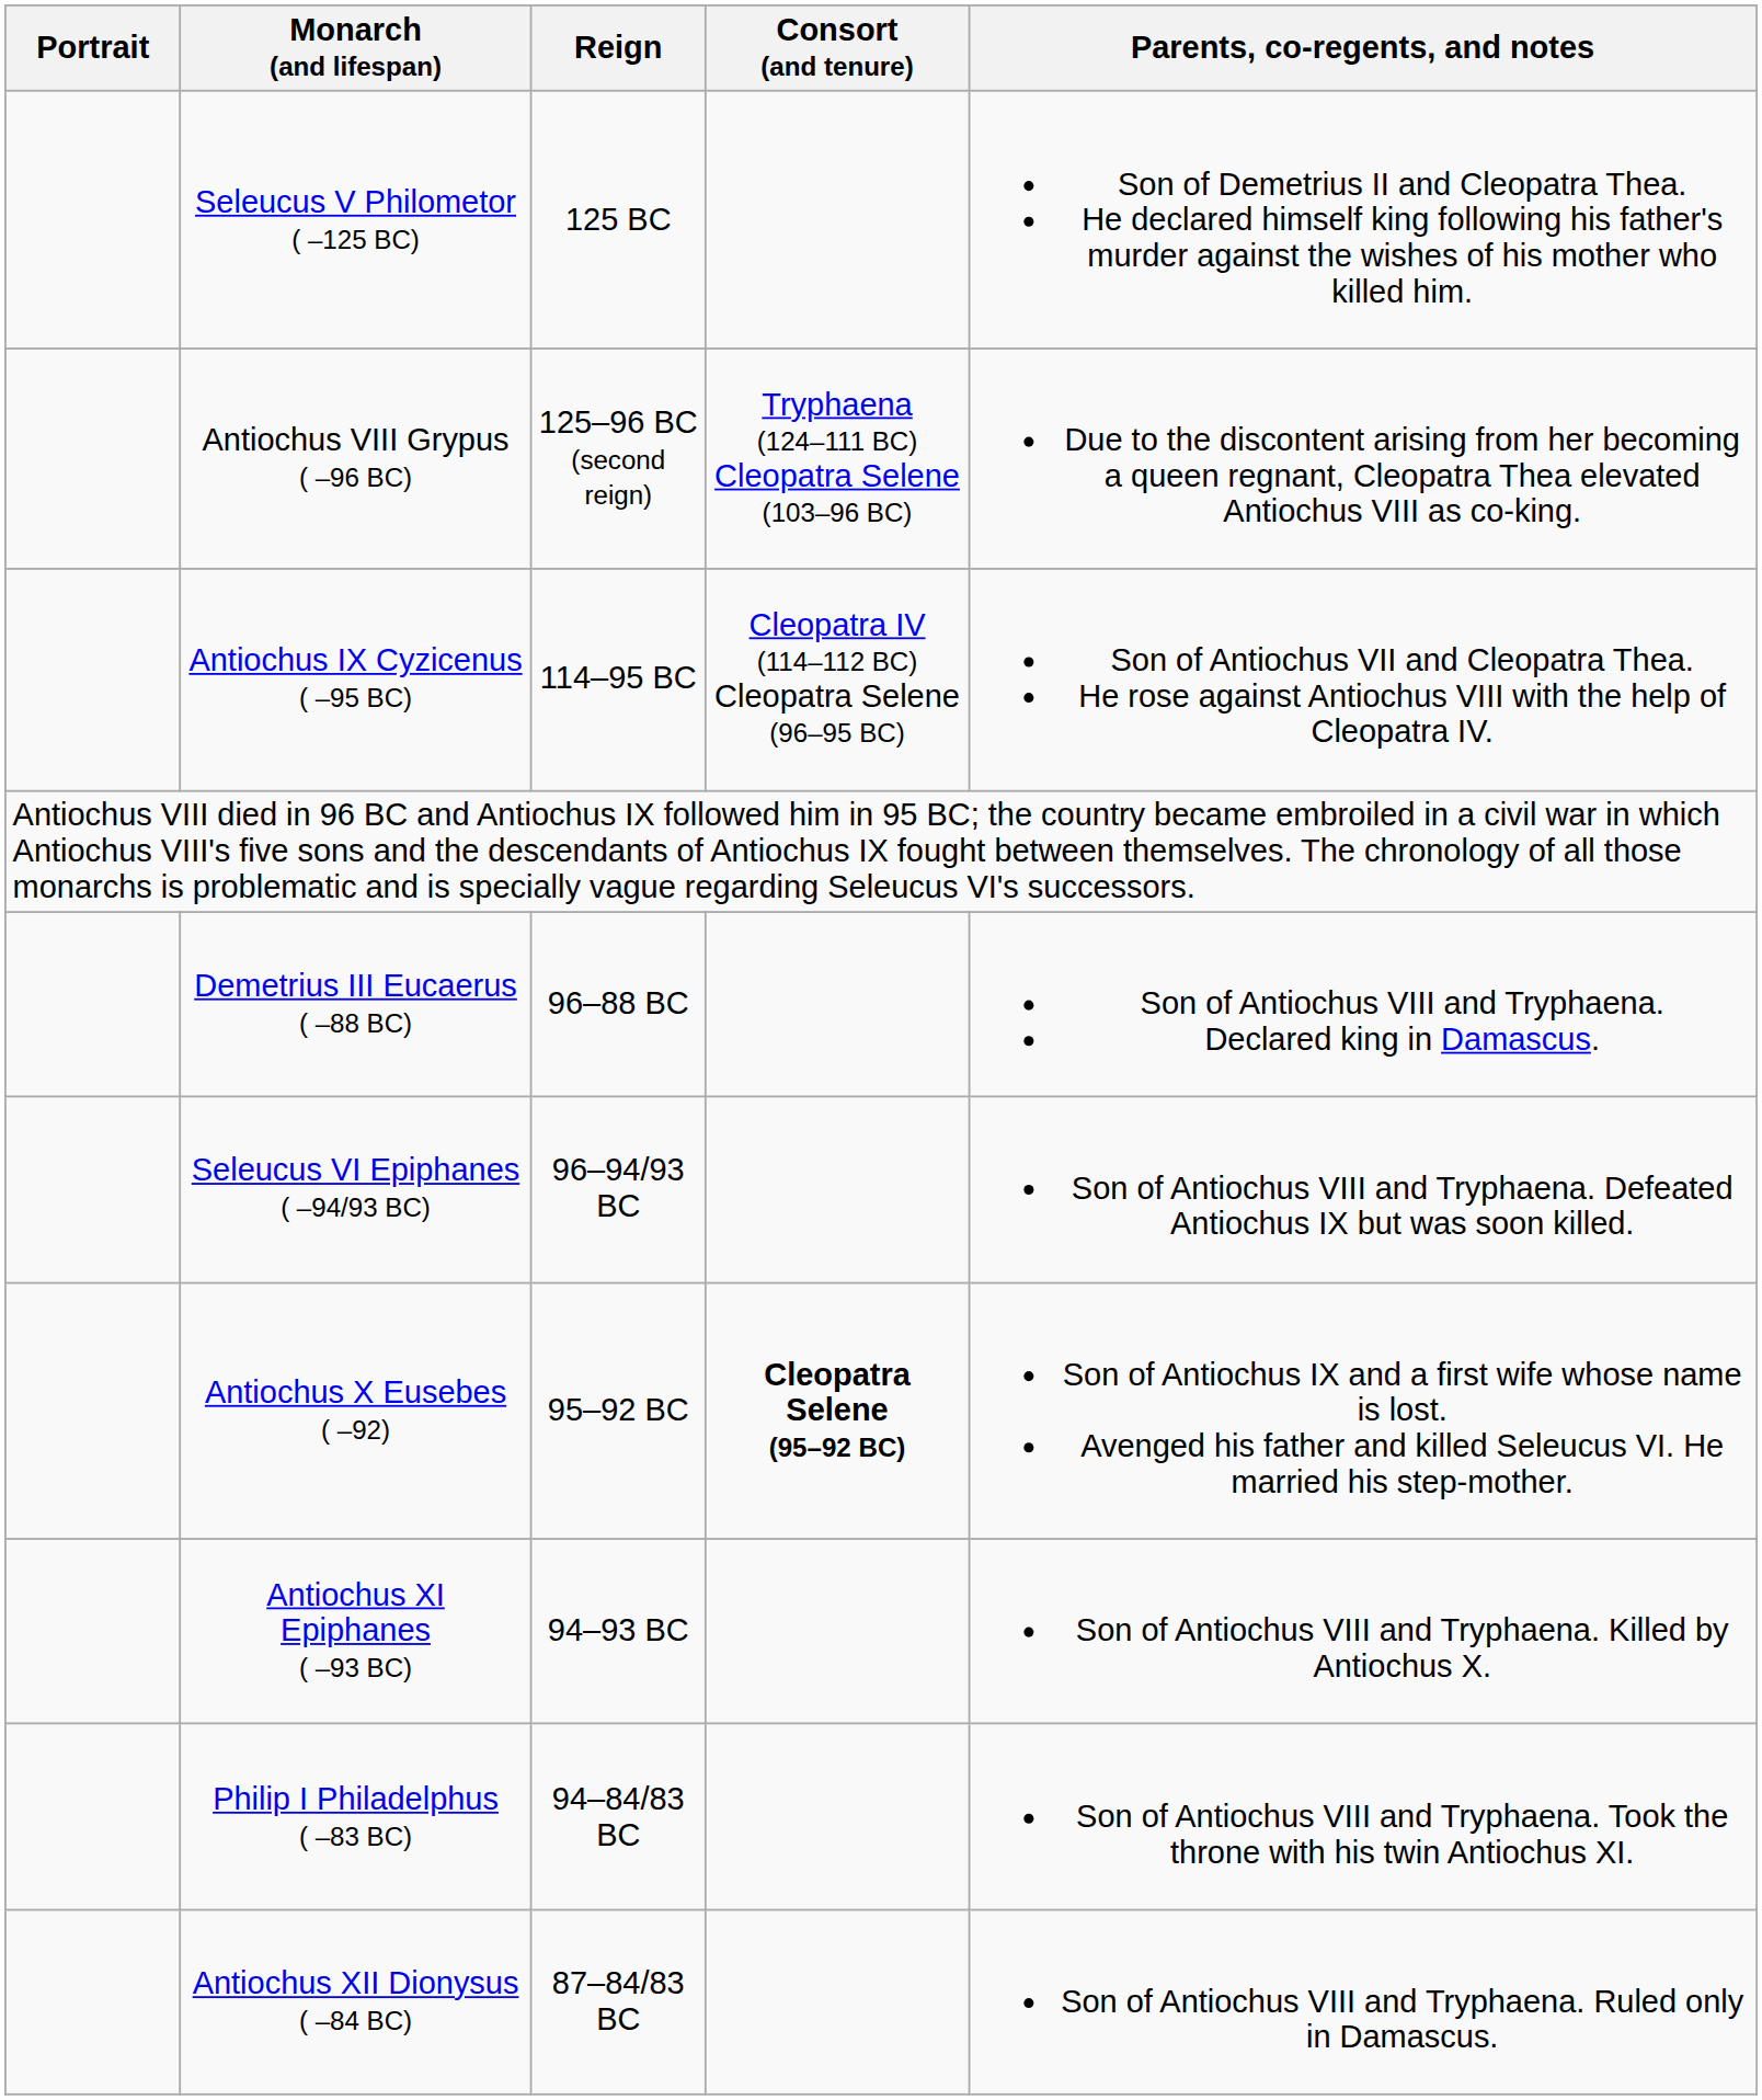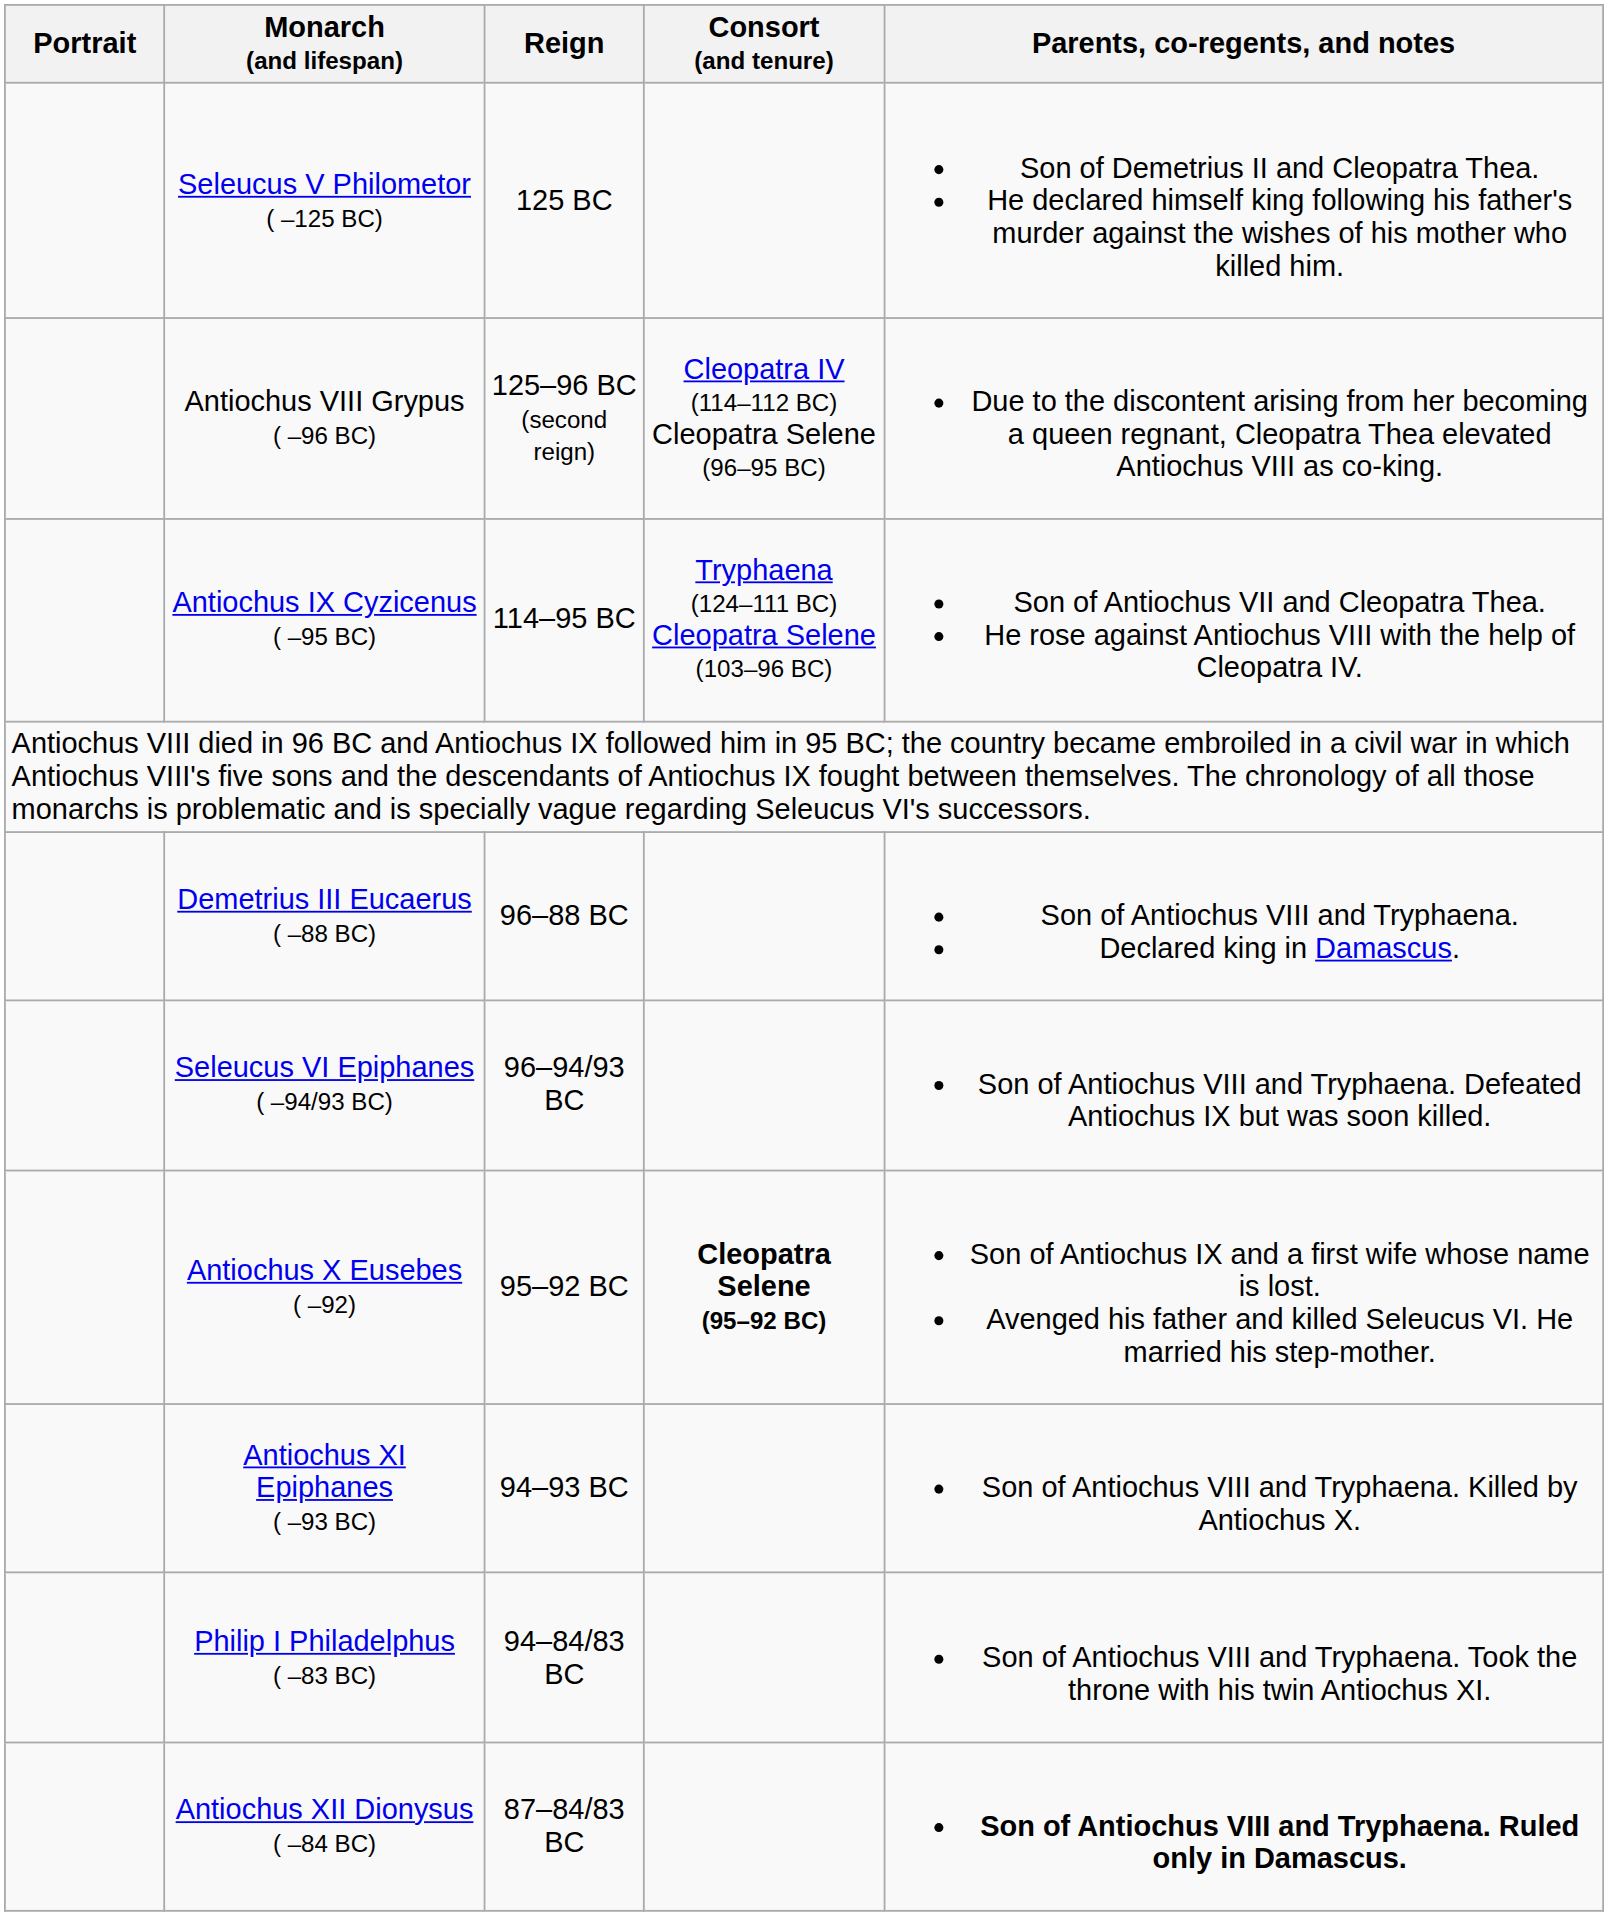Antiochus VIII Grypus ( –96 BC) | Consort (and tenure): Tryphaena (124–111 BC) Cleopatra Selene (103–96 BC) -> Cleopatra IV (114–112 BC) Cleopatra Selene (96–95 BC)
Antiochus IX Cyzicenus ( –95 BC) | Consort (and tenure): Cleopatra IV (114–112 BC) Cleopatra Selene (96–95 BC) -> Tryphaena (124–111 BC) Cleopatra Selene (103–96 BC)
Antiochus XII Dionysus ( –84 BC) | Parents, co-regents, and notes: normal -> bold
